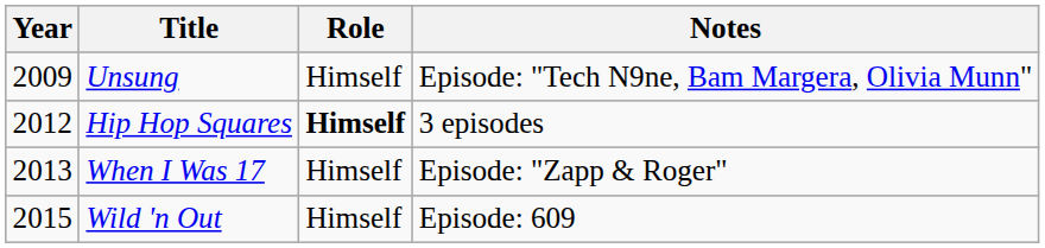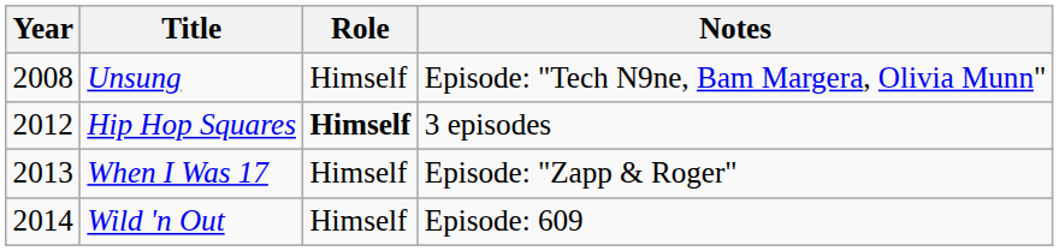Unsung | Year: 2009 -> 2008
Wild 'n Out | Year: 2015 -> 2014
